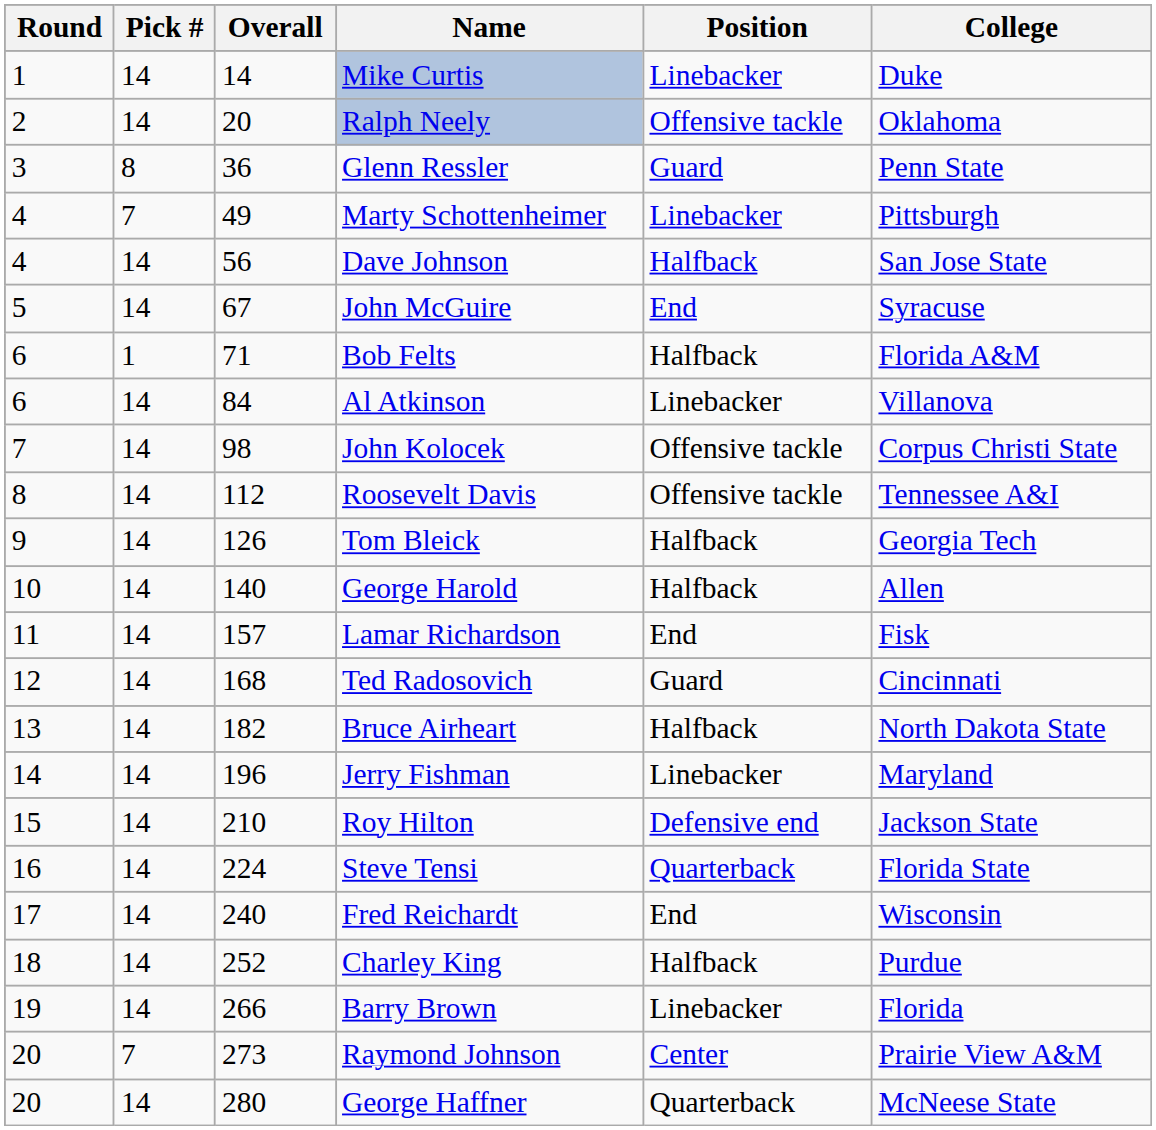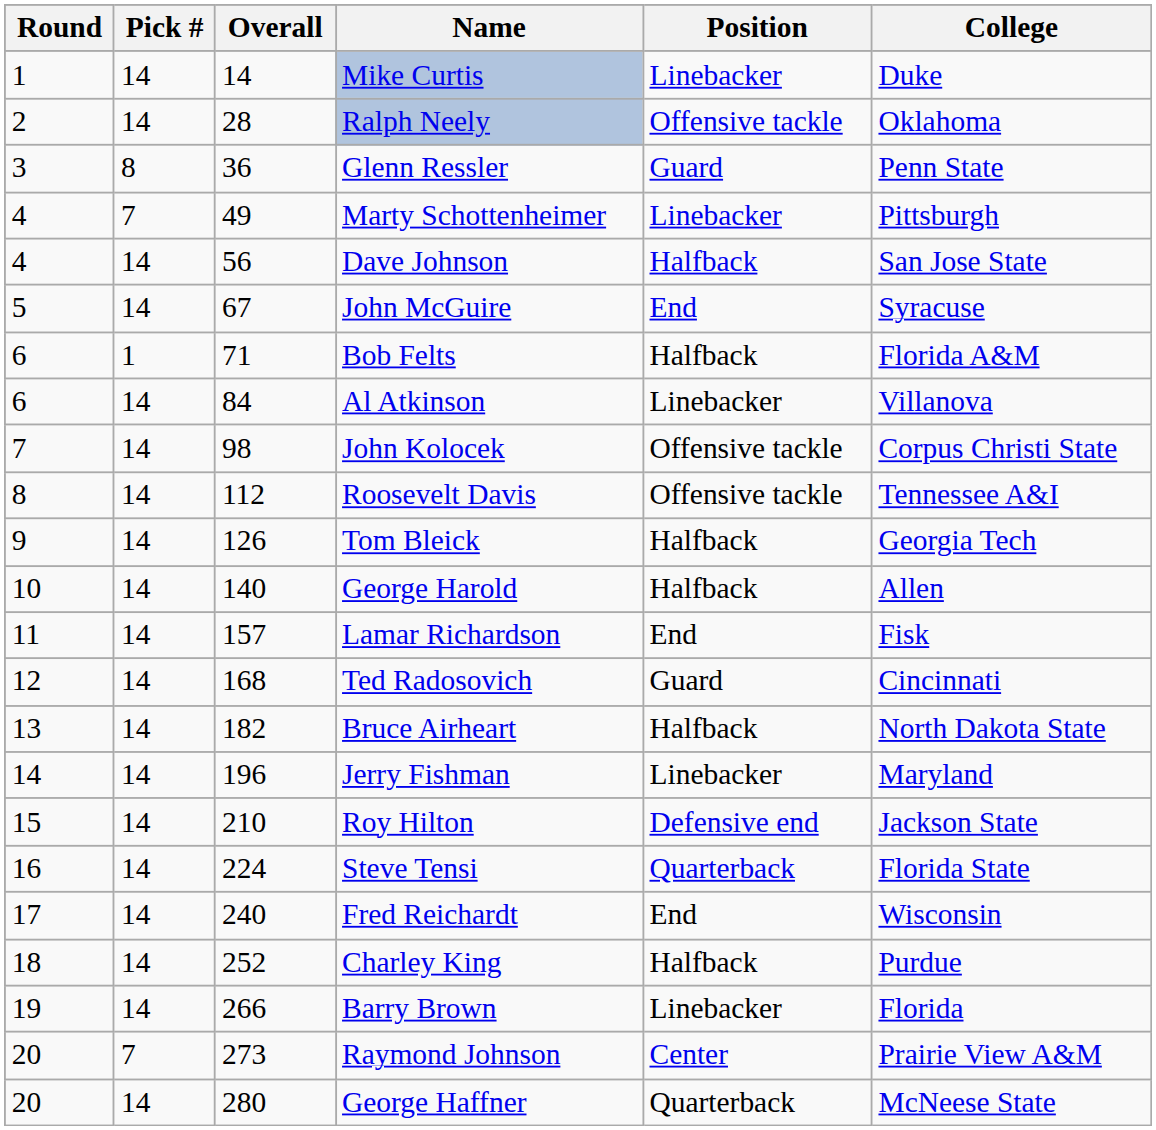Ralph Neely | Overall: 20 -> 28
